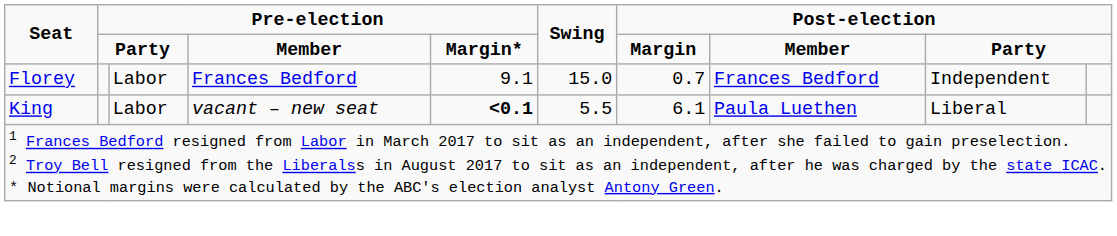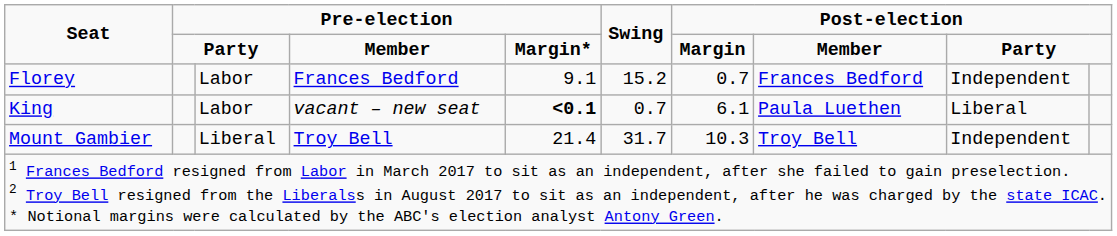Florey | Swing: 15.0 -> 15.2
King | Swing: 5.5 -> 0.7
+ row: Mount Gambier | Liberal | Troy Bell | 21.4 | 31.7 | 10.3 | Troy Bell | Independent
